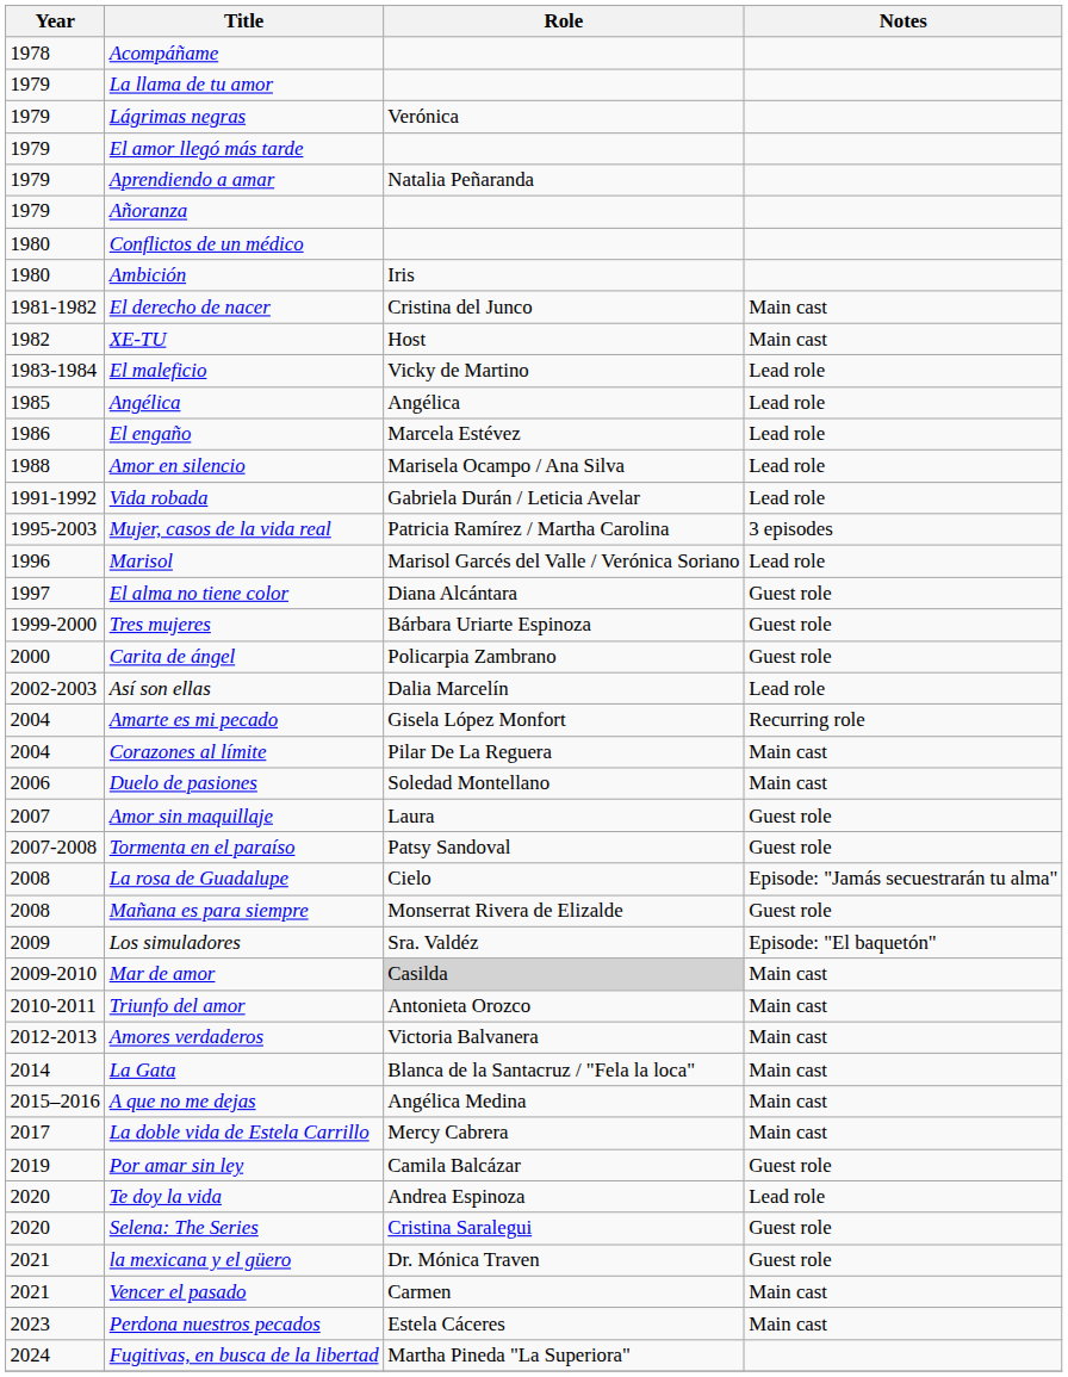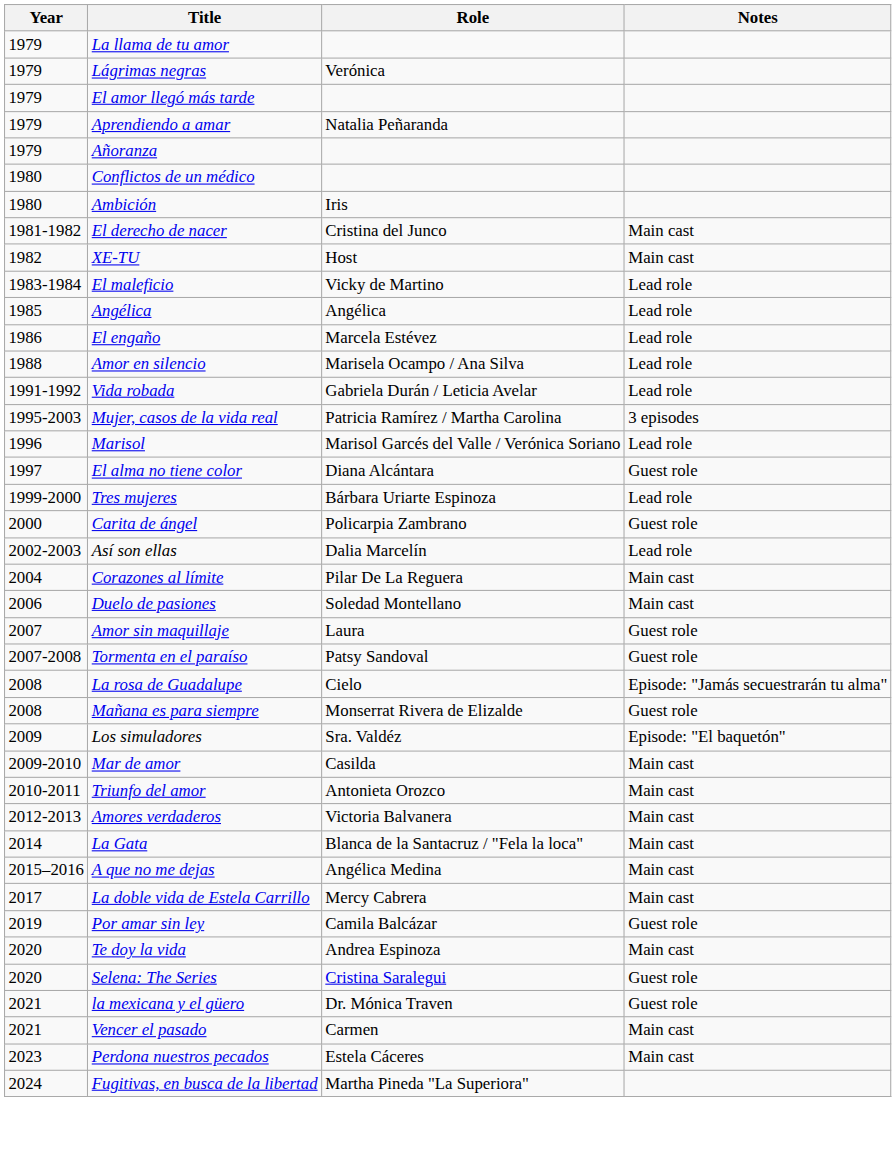- row: 1978 | Acompáñame
Tres mujeres | Notes: Guest role -> Lead role
- row: 2004 | Amarte es mi pecado | Gisela López Monfort | Recurring role
Mar de amor | Role: lightgrey background -> no background
Te doy la vida | Notes: Lead role -> Main cast
